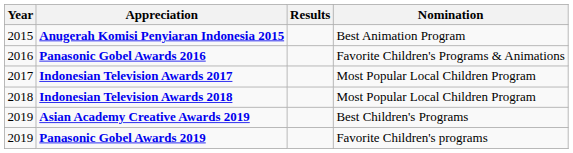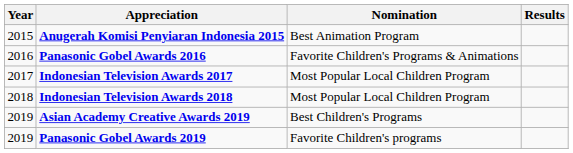columns swapped: Nomination <-> Results
